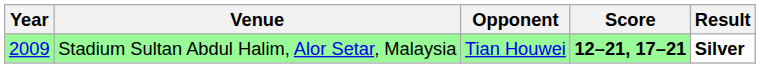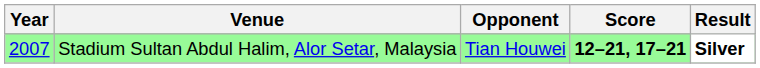Stadium Sultan Abdul Halim, Alor Setar, Malaysia | Year: 2009 -> 2007
